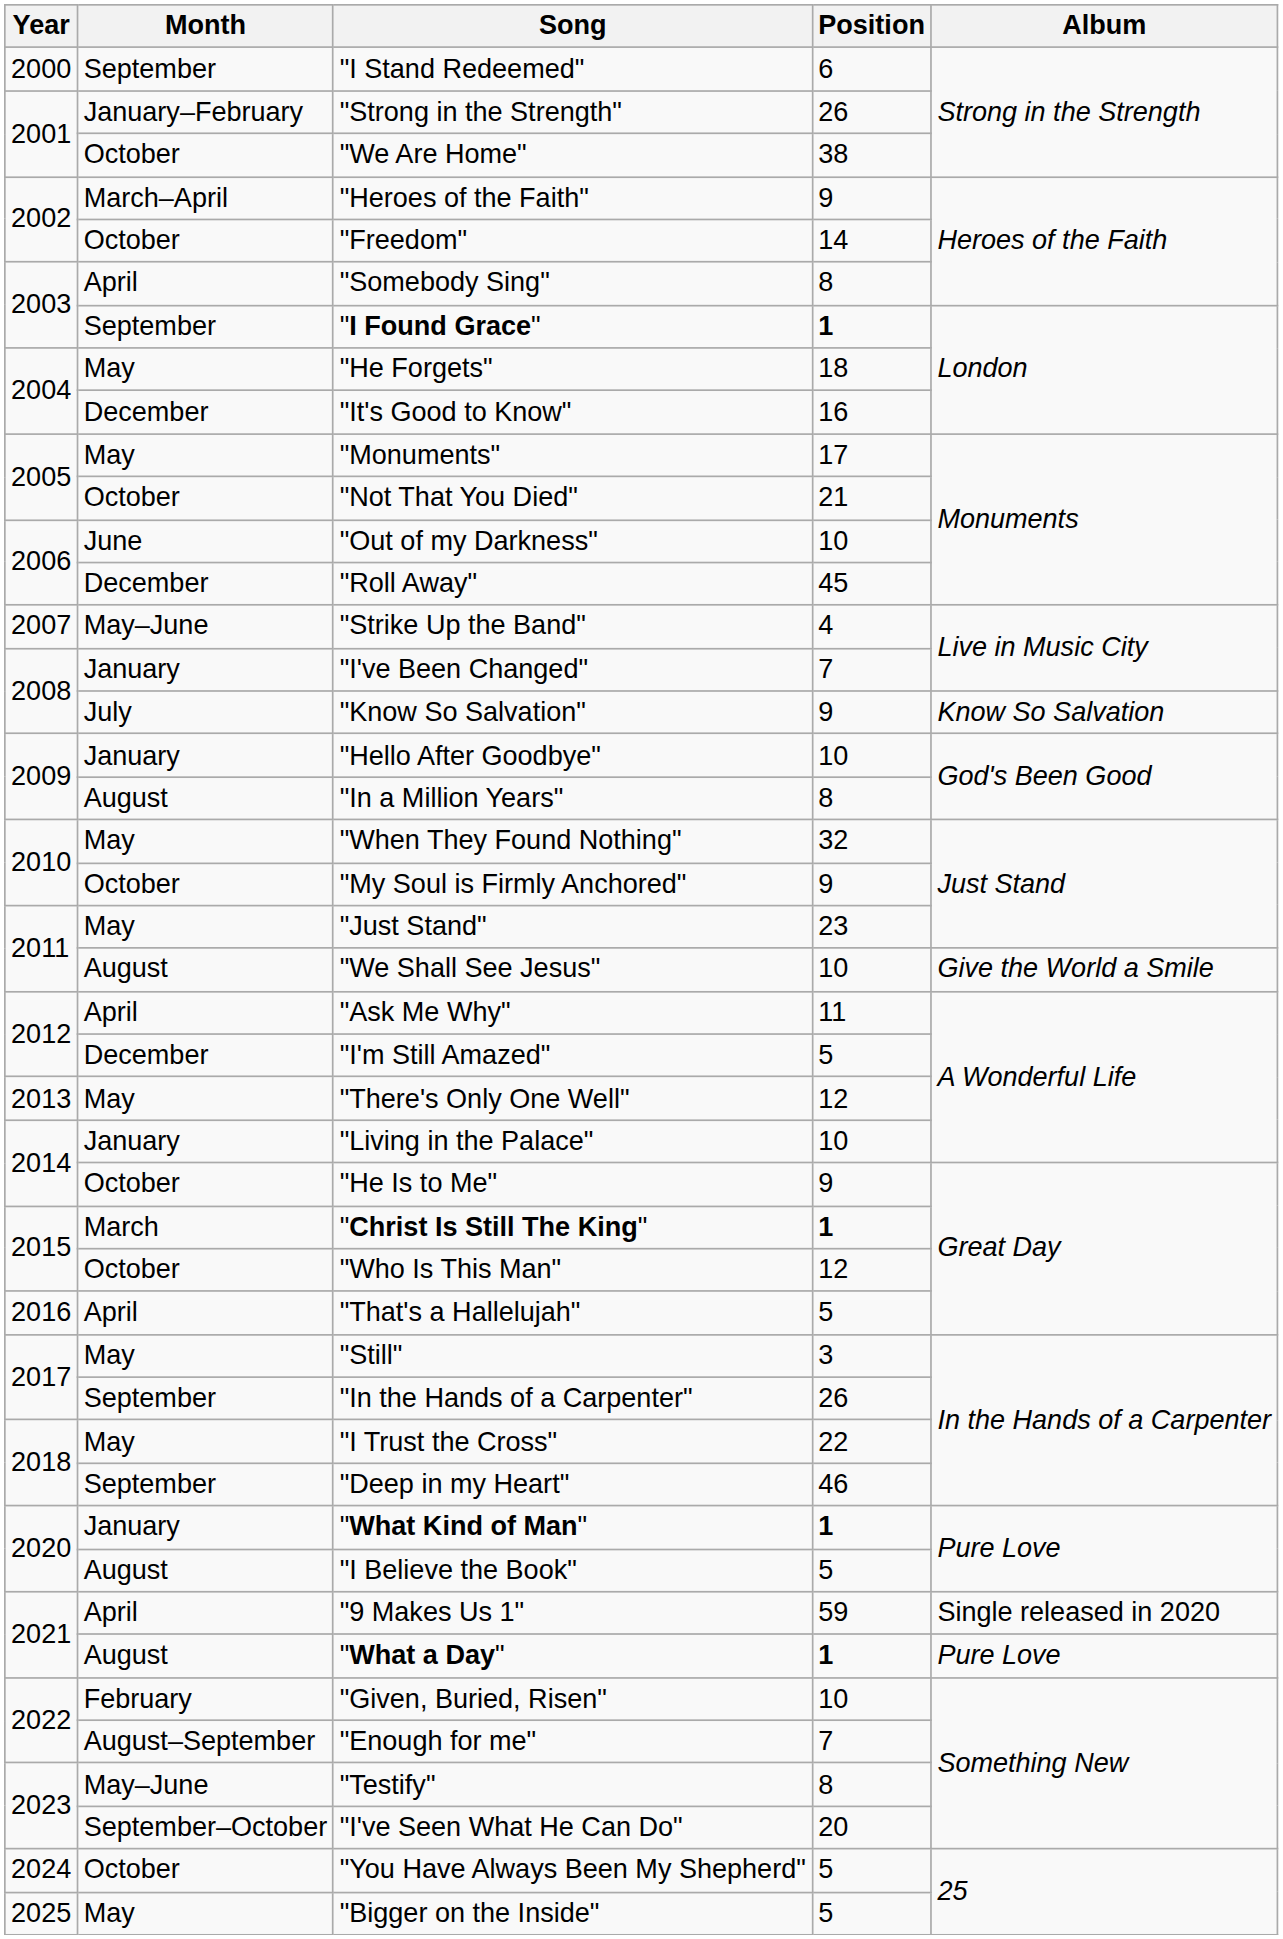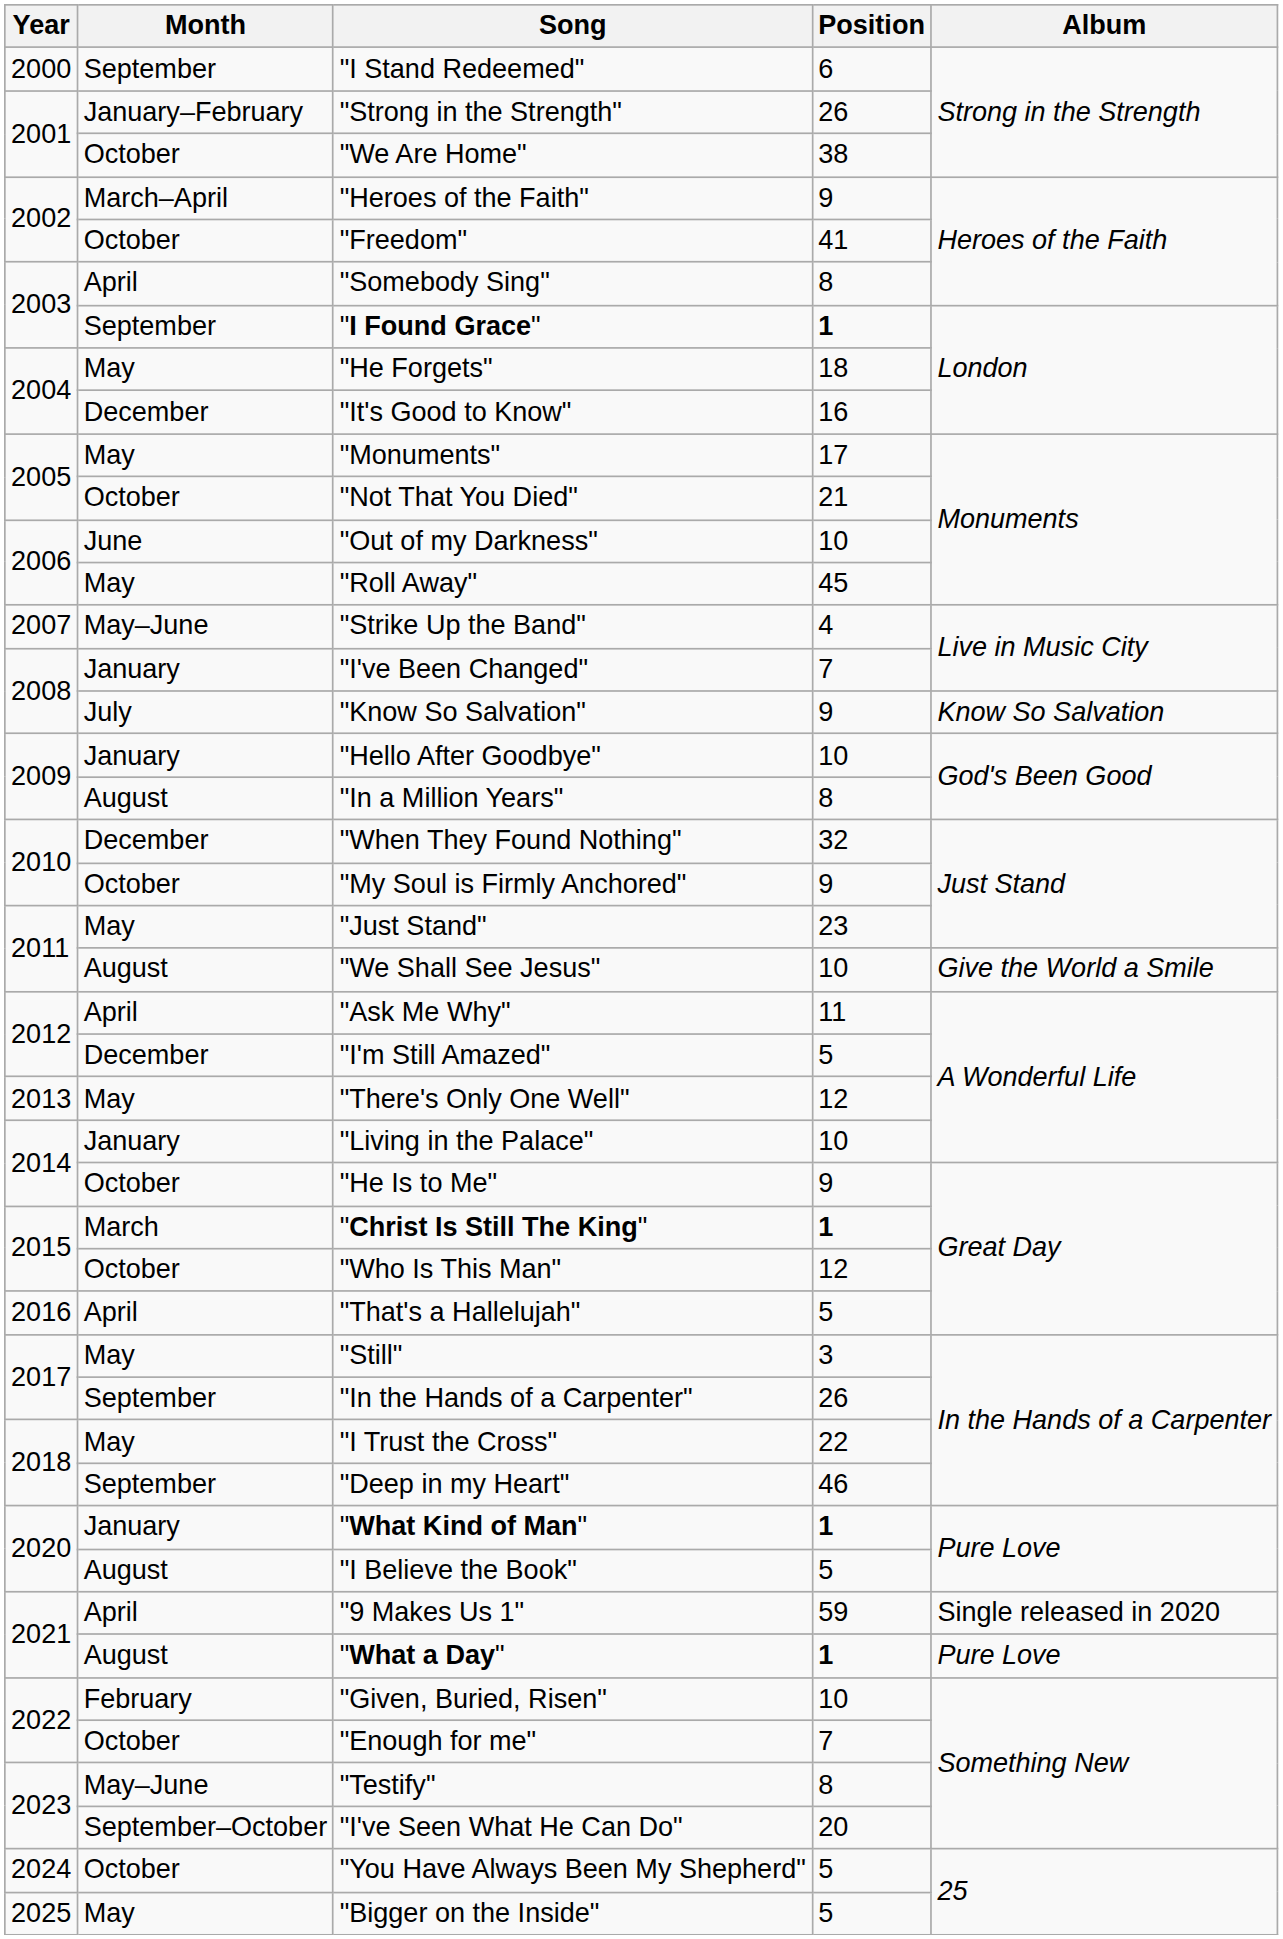"Freedom" | Position: 14 -> 41
"Roll Away" | Month: December -> May
"When They Found Nothing" | Month: May -> December
"Enough for me" | Month: August–September -> October
